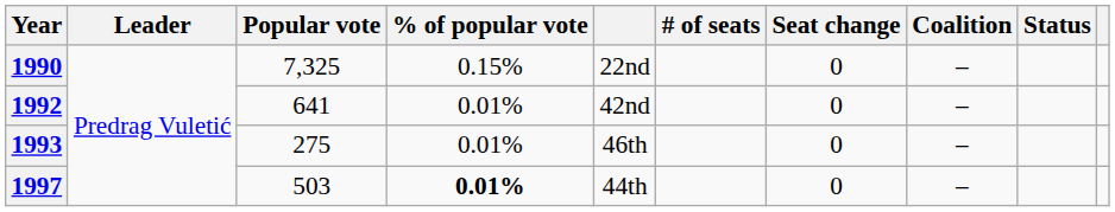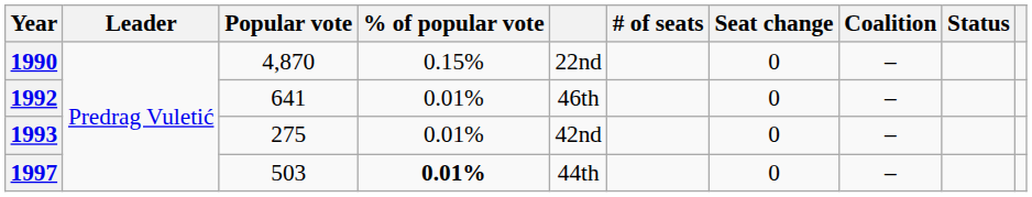1990 | Popular vote: 7,325 -> 4,870
1992 | column 5: 42nd -> 46th
1993 | column 5: 46th -> 42nd
